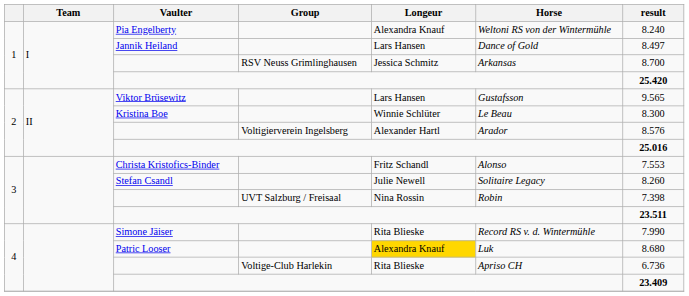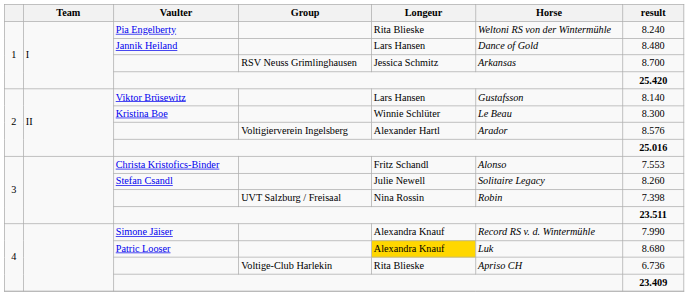Pia Engelberty | Longeur: Alexandra Knauf -> Rita Blieske
Jannik Heiland | result: 8.497 -> 8.480
Viktor Brüsewitz | result: 9.565 -> 8.140
Simone Jäiser | Longeur: Rita Blieske -> Alexandra Knauf
